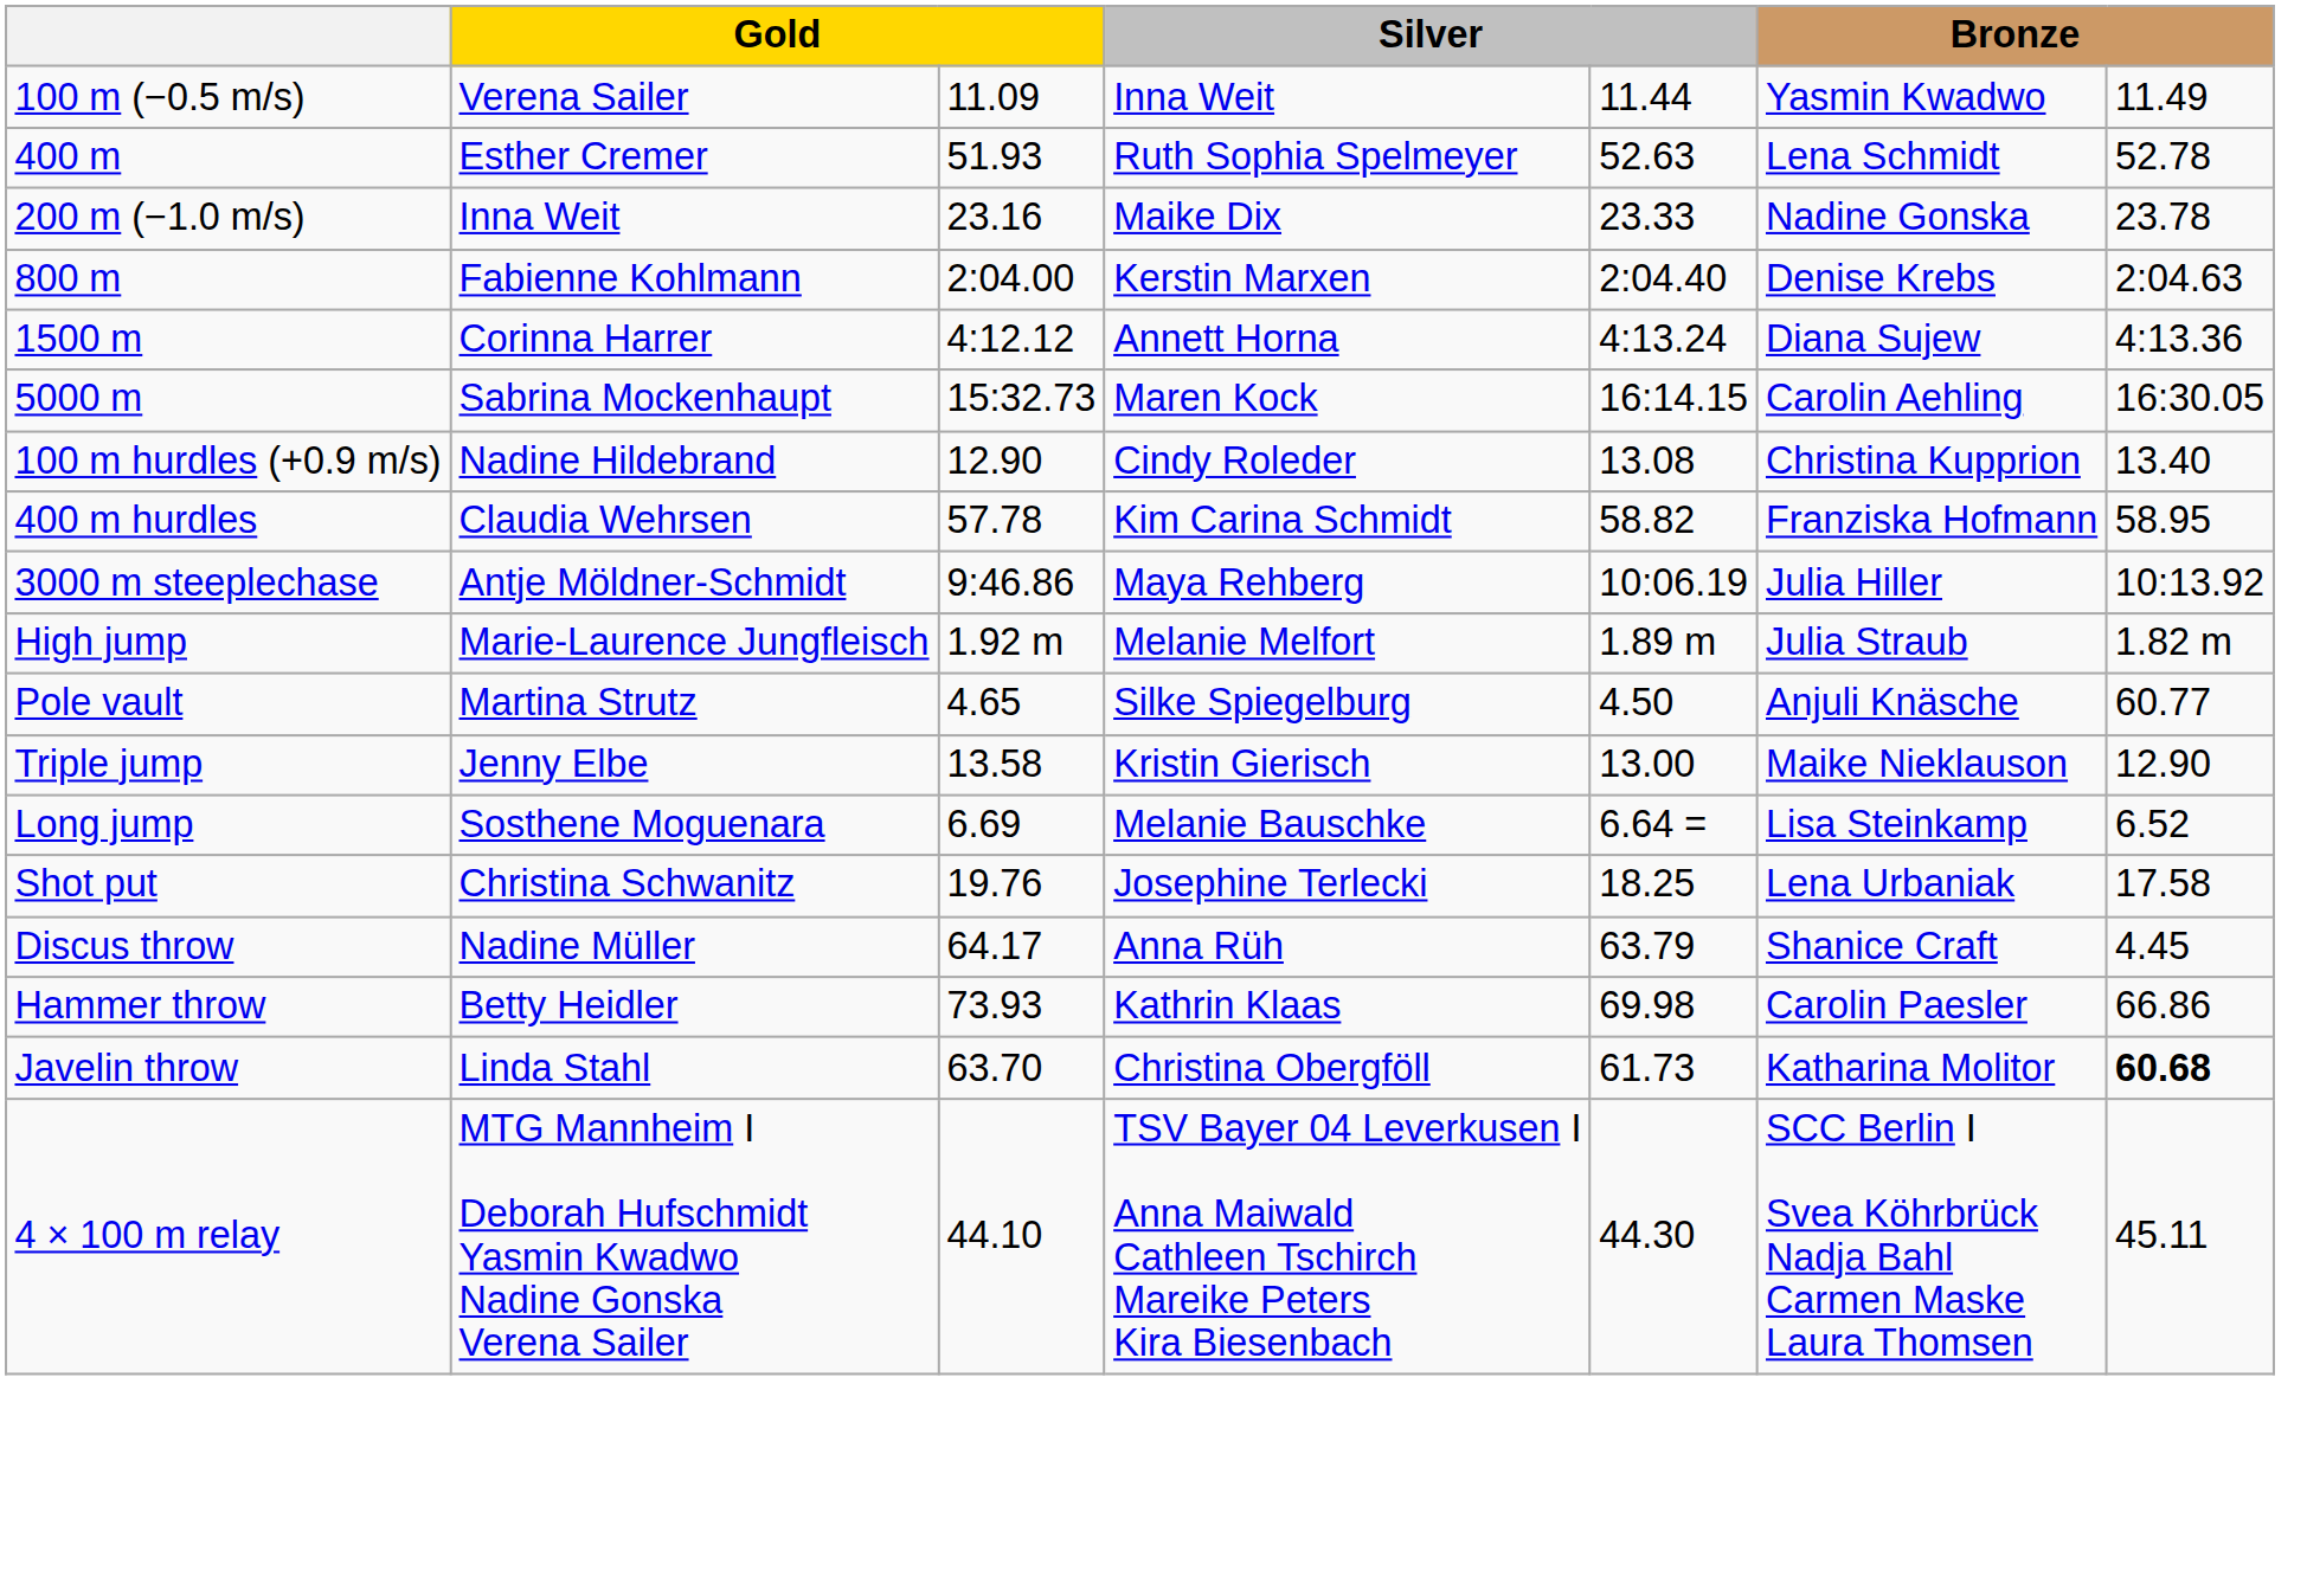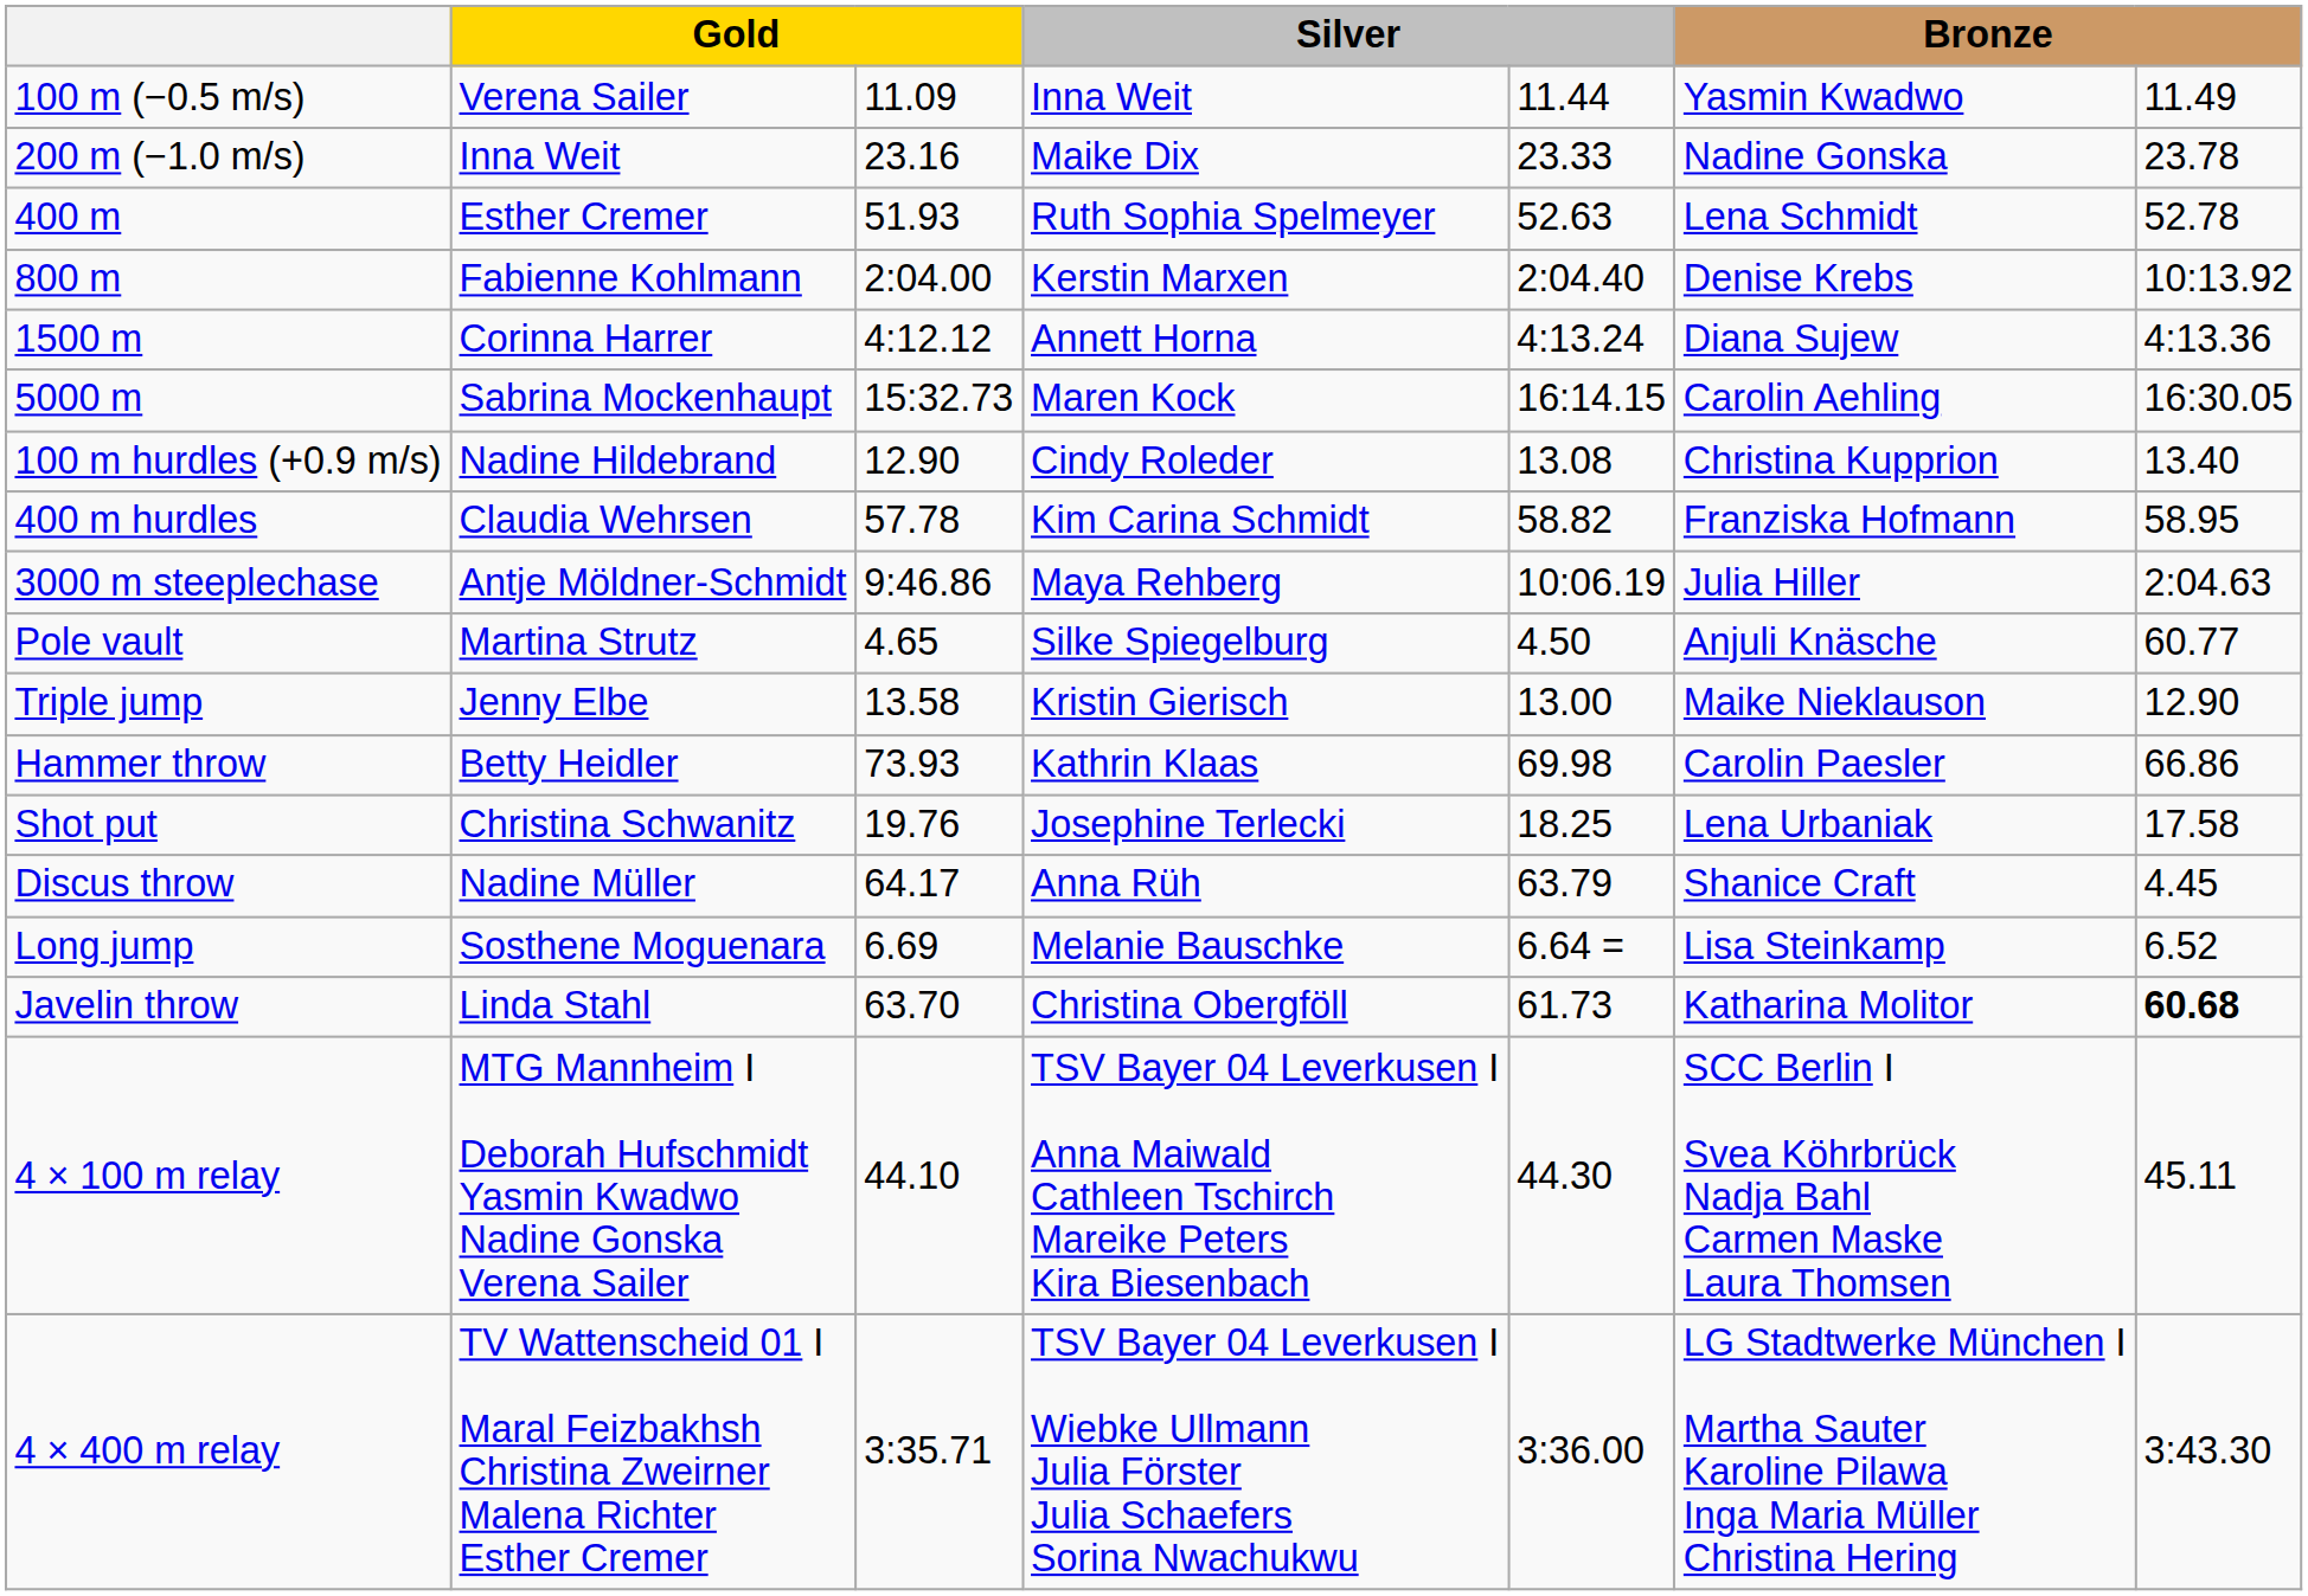rows swapped: 200 m (−1.0 m/s) <-> 400 m
800 m | column 7: 2:04.63 -> 10:13.92
3000 m steeplechase | column 7: 10:13.92 -> 2:04.63
- row: High jump | Marie-Laurence Jungfleisch | 1.92 m | Melanie Melfort | 1.89 m | Julia Straub | 1.82 m
rows swapped: Long jump <-> Hammer throw
+ row: 4 × 400 m relay | TV Wattenscheid 01 I Maral Feizbakhsh Christina Zweirner Malena Richter Esther Cremer | 3:35.71 | TSV Bayer 04 Leverkusen I Wiebke Ullmann Julia Förster Julia Schaefers Sorina Nwachukwu | 3:36.00 | LG Stadtwerke München I Martha Sauter Karoline Pilawa Inga Maria Müller Christina Hering | 3:43.30
